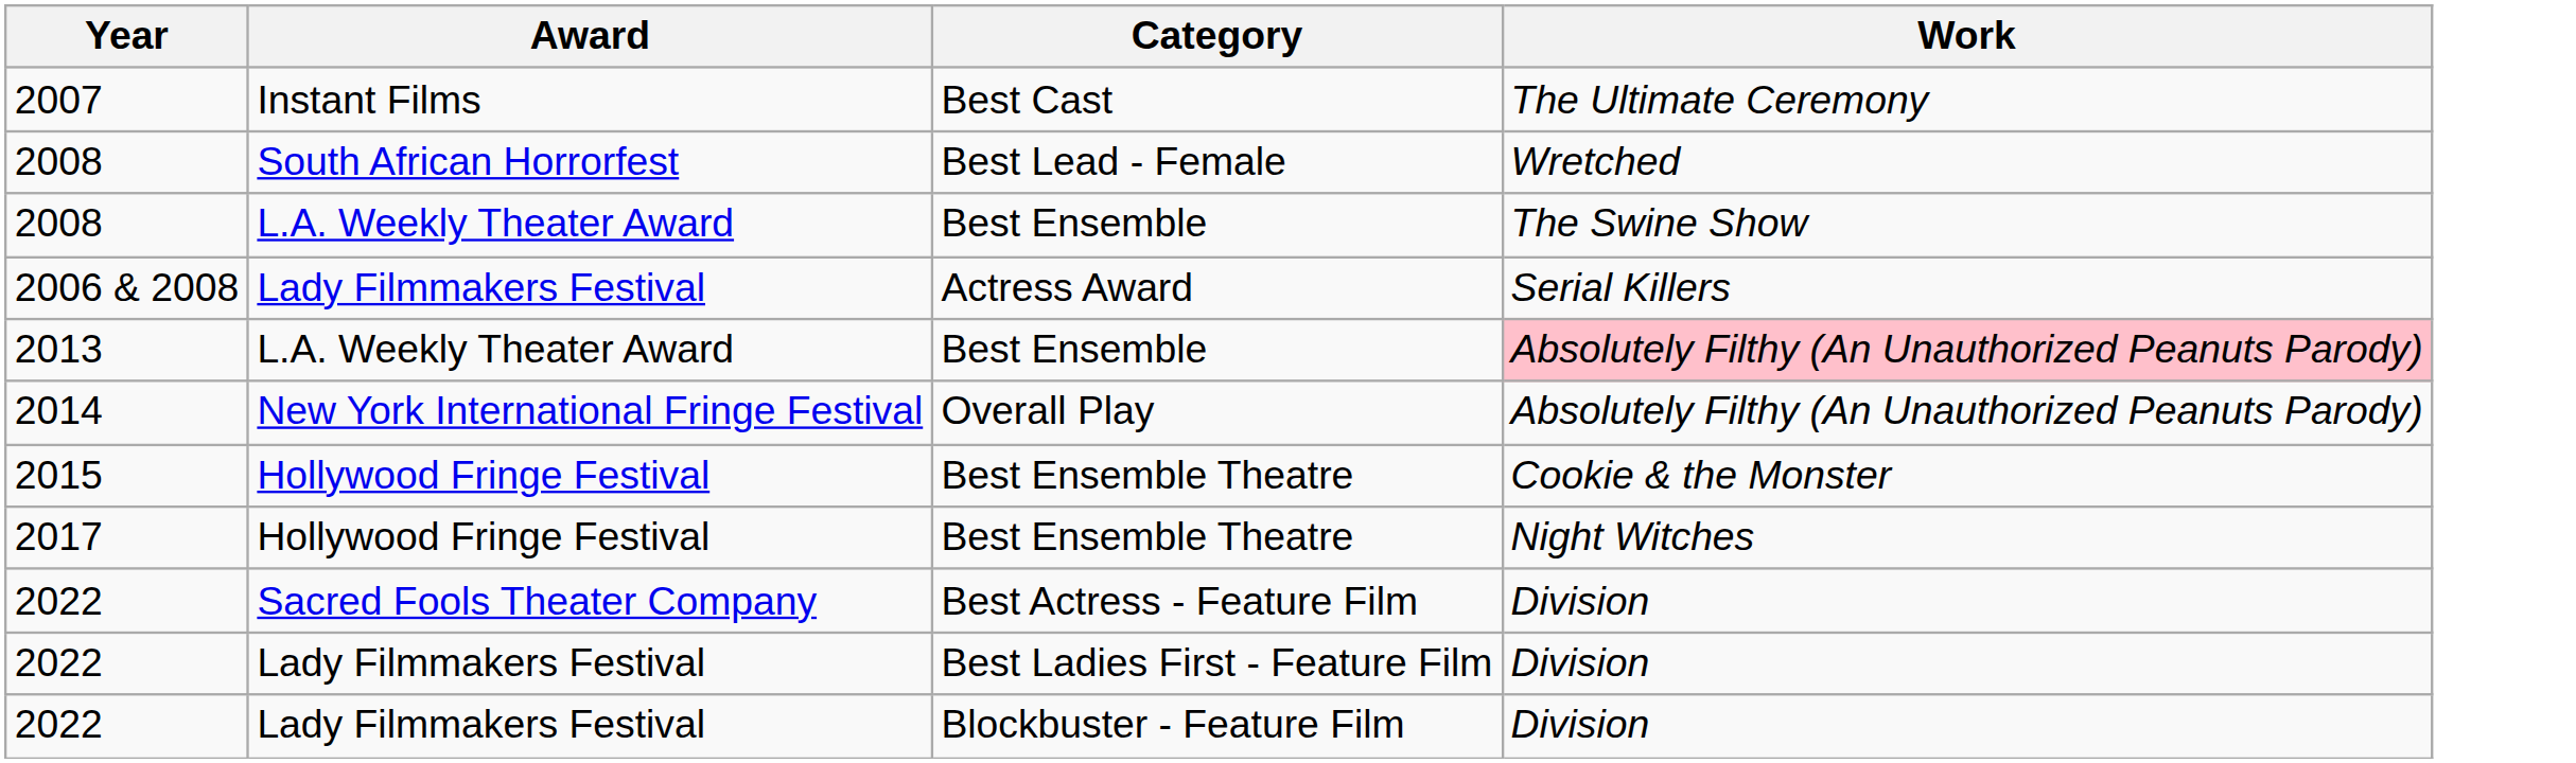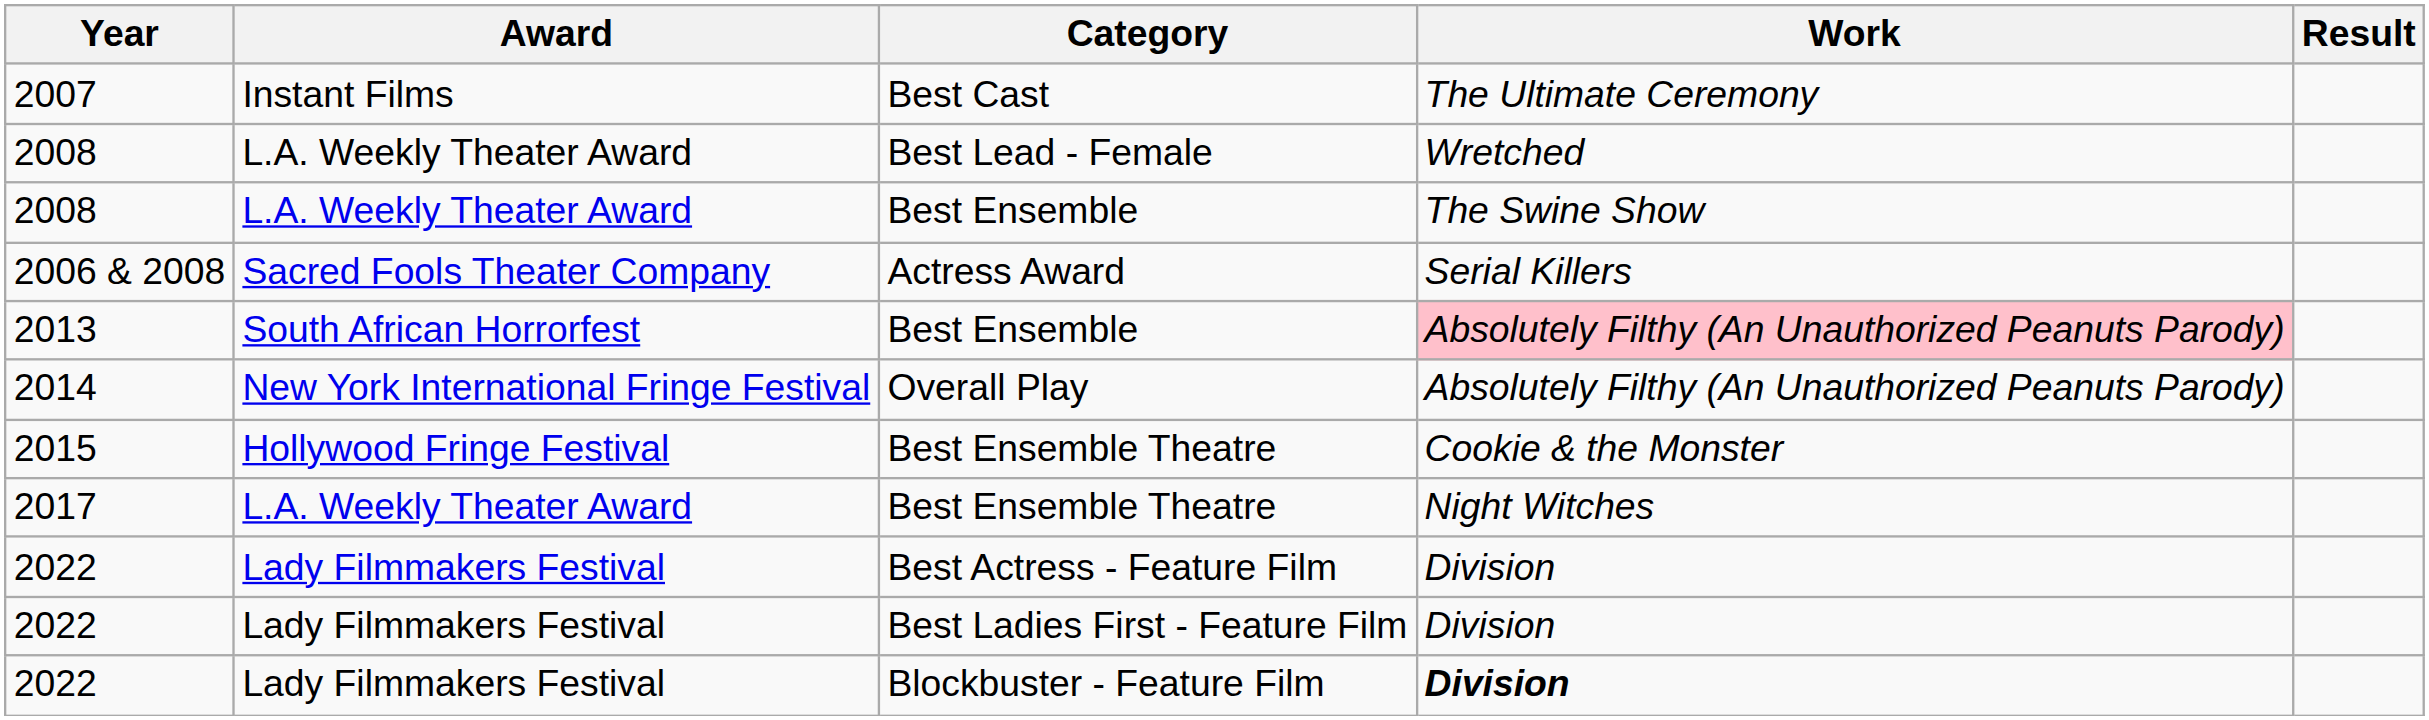+ column: Result
Best Lead - Female | Award: South African Horrorfest -> L.A. Weekly Theater Award
Actress Award | Award: Lady Filmmakers Festival -> Sacred Fools Theater Company
2013 / Best Ensemble | Award: L.A. Weekly Theater Award -> South African Horrorfest
2017 / Best Ensemble Theatre | Award: Hollywood Fringe Festival -> L.A. Weekly Theater Award
Best Actress - Feature Film | Award: Sacred Fools Theater Company -> Lady Filmmakers Festival
Blockbuster - Feature Film | Work: normal -> bold
